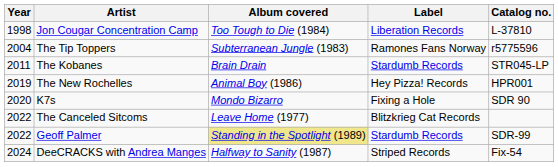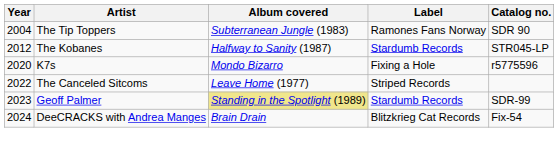- row: 1998 | Jon Cougar Concentration Camp | Too Tough to Die (1984) | Liberation Records | L-37810
The Tip Toppers | Catalog no.: r5775596 -> SDR 90
The Kobanes | Year: 2011 -> 2012
The Kobanes | Album covered: Brain Drain -> Halfway to Sanity (1987)
- row: 2019 | The New Rochelles | Animal Boy (1986) | Hey Pizza! Records | HPR001
K7s | Catalog no.: SDR 90 -> r5775596
The Canceled Sitcoms | Label: Blitzkrieg Cat Records -> Striped Records
Geoff Palmer | Year: 2022 -> 2023
DeeCRACKS with Andrea Manges | Album covered: Halfway to Sanity (1987) -> Brain Drain
DeeCRACKS with Andrea Manges | Label: Striped Records -> Blitzkrieg Cat Records
